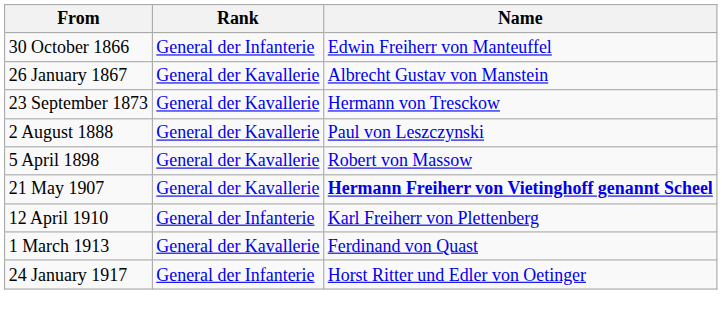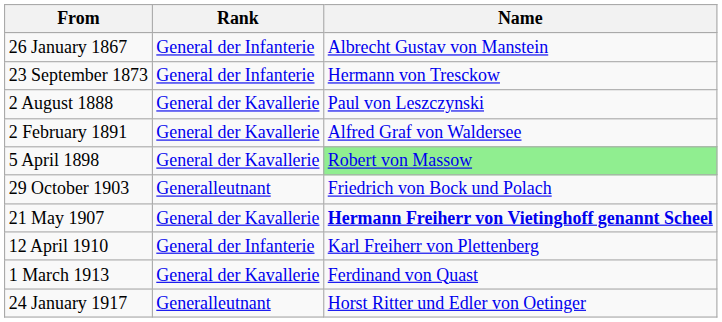- row: 30 October 1866 | General der Infanterie | Edwin Freiherr von Manteuffel
26 January 1867 | Rank: General der Kavallerie -> General der Infanterie
23 September 1873 | Rank: General der Kavallerie -> General der Infanterie
+ row: 2 February 1891 | General der Kavallerie | Alfred Graf von Waldersee
5 April 1898 | Name: no background -> lightgreen background
+ row: 29 October 1903 | Generalleutnant | Friedrich von Bock und Polach
24 January 1917 | Rank: General der Infanterie -> Generalleutnant
